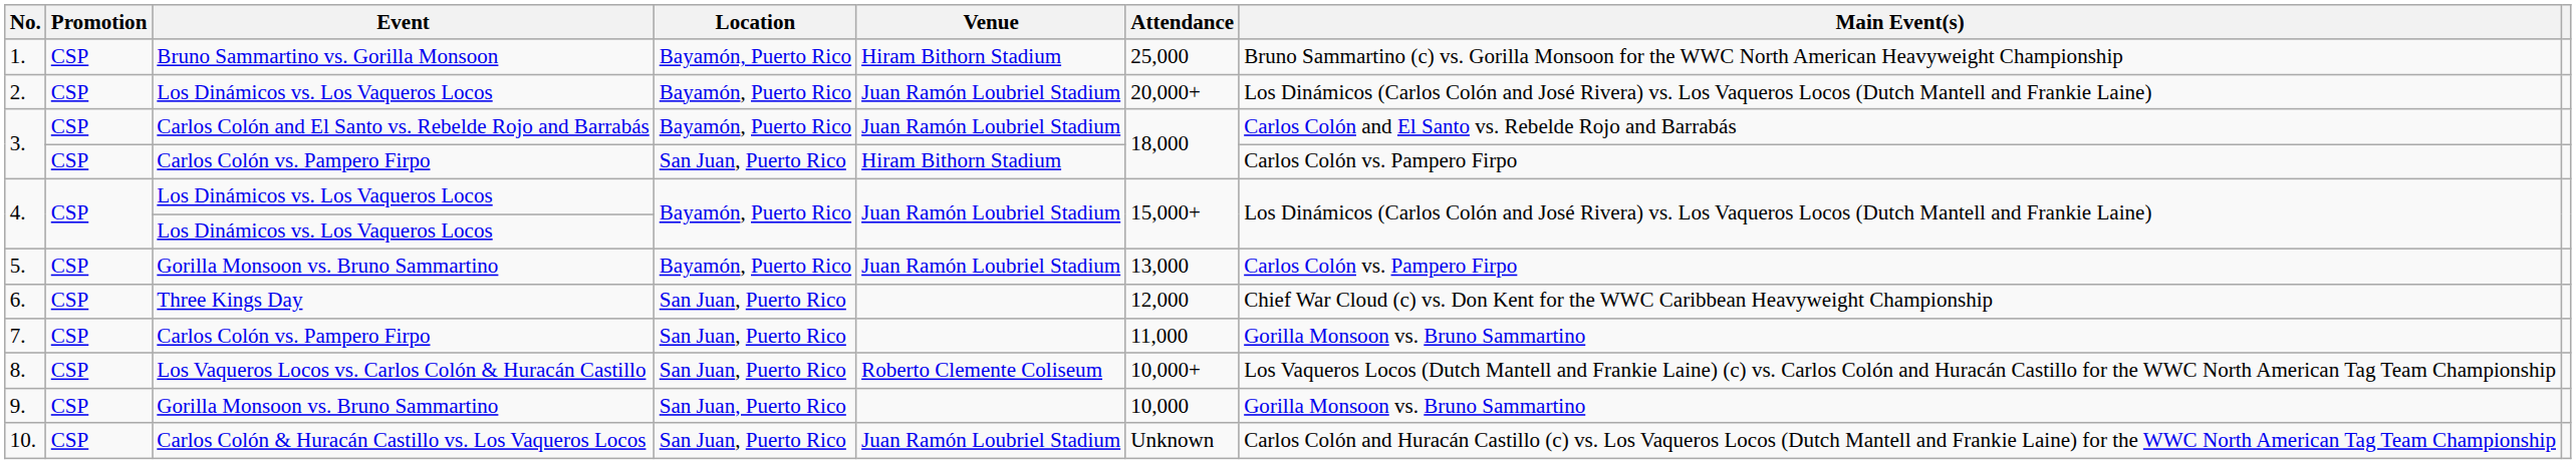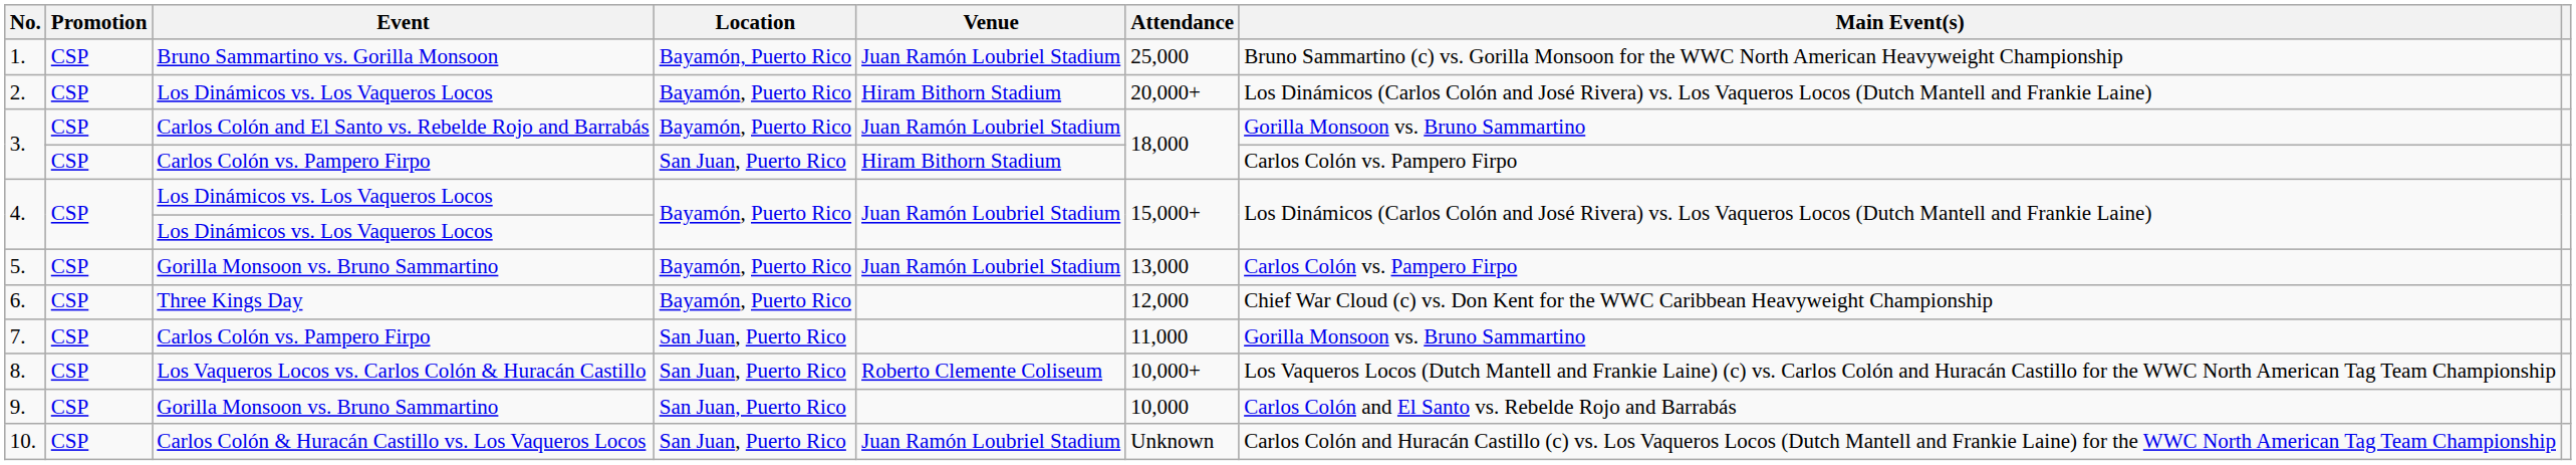1. | Venue: Hiram Bithorn Stadium -> Juan Ramón Loubriel Stadium
2. | Venue: Juan Ramón Loubriel Stadium -> Hiram Bithorn Stadium
3. / Carlos Colón and El Santo vs. Rebelde Rojo and Barrabás | Main Event(s): Carlos Colón and El Santo vs. Rebelde Rojo and Barrabás -> Gorilla Monsoon vs. Bruno Sammartino
6. | Location: San Juan, Puerto Rico -> Bayamón, Puerto Rico
9. | Main Event(s): Gorilla Monsoon vs. Bruno Sammartino -> Carlos Colón and El Santo vs. Rebelde Rojo and Barrabás
